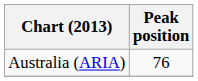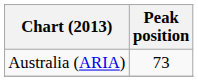Australia (ARIA) | Peak position: 76 -> 73
